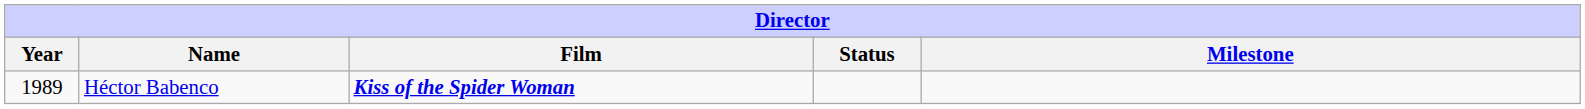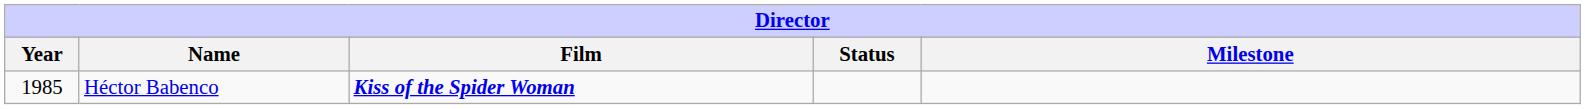Héctor Babenco | Year: 1989 -> 1985
